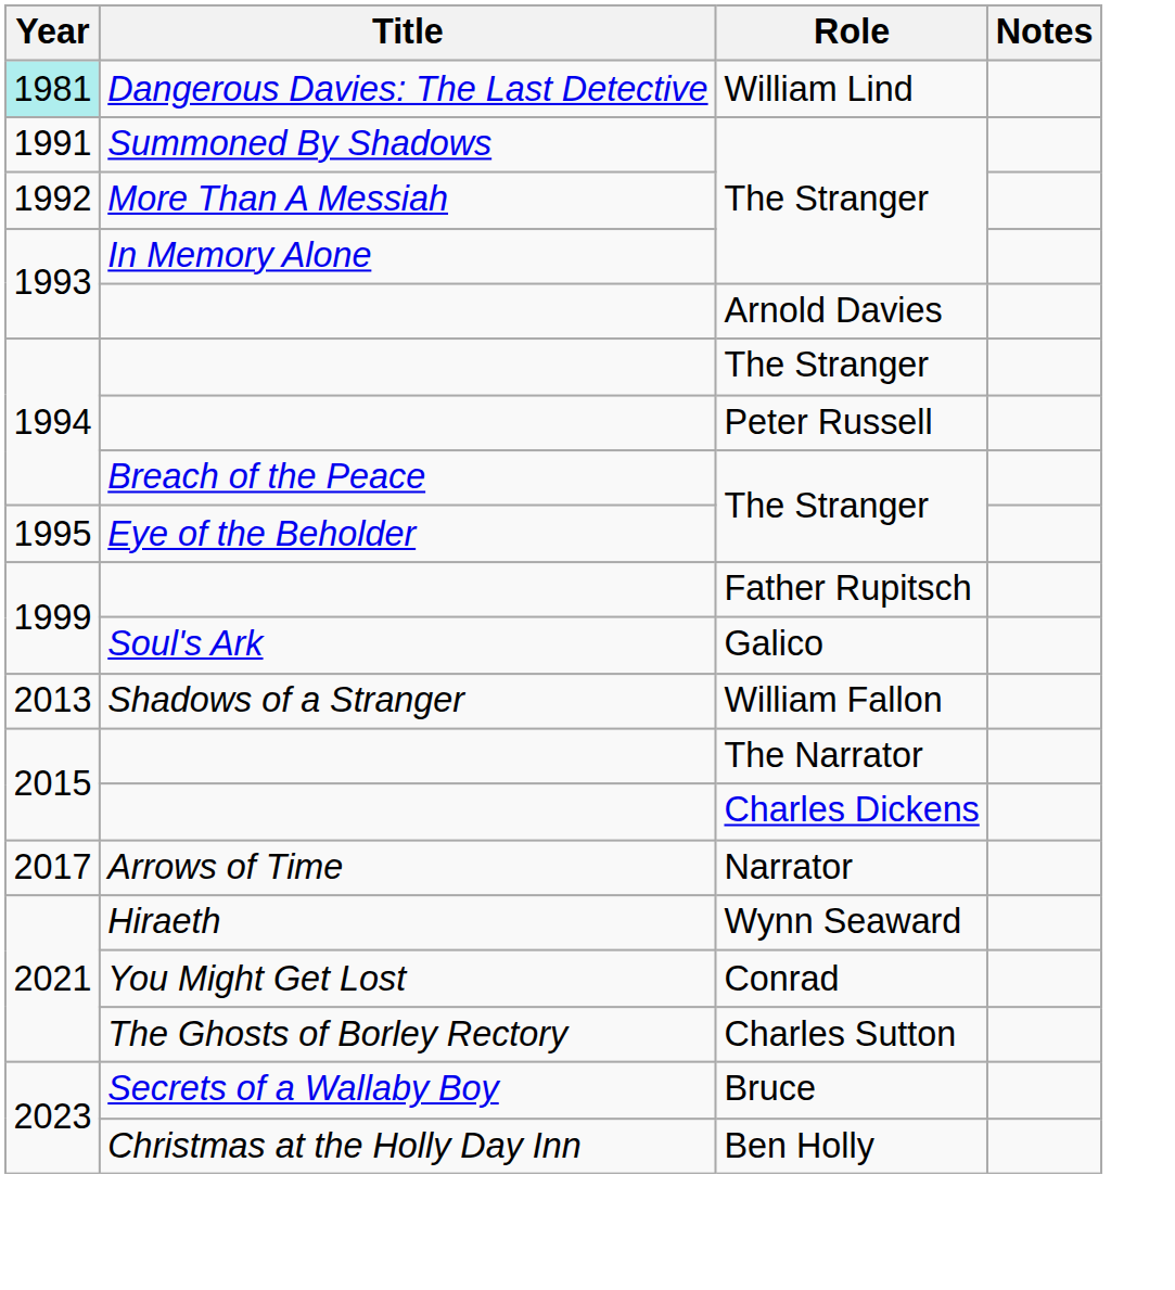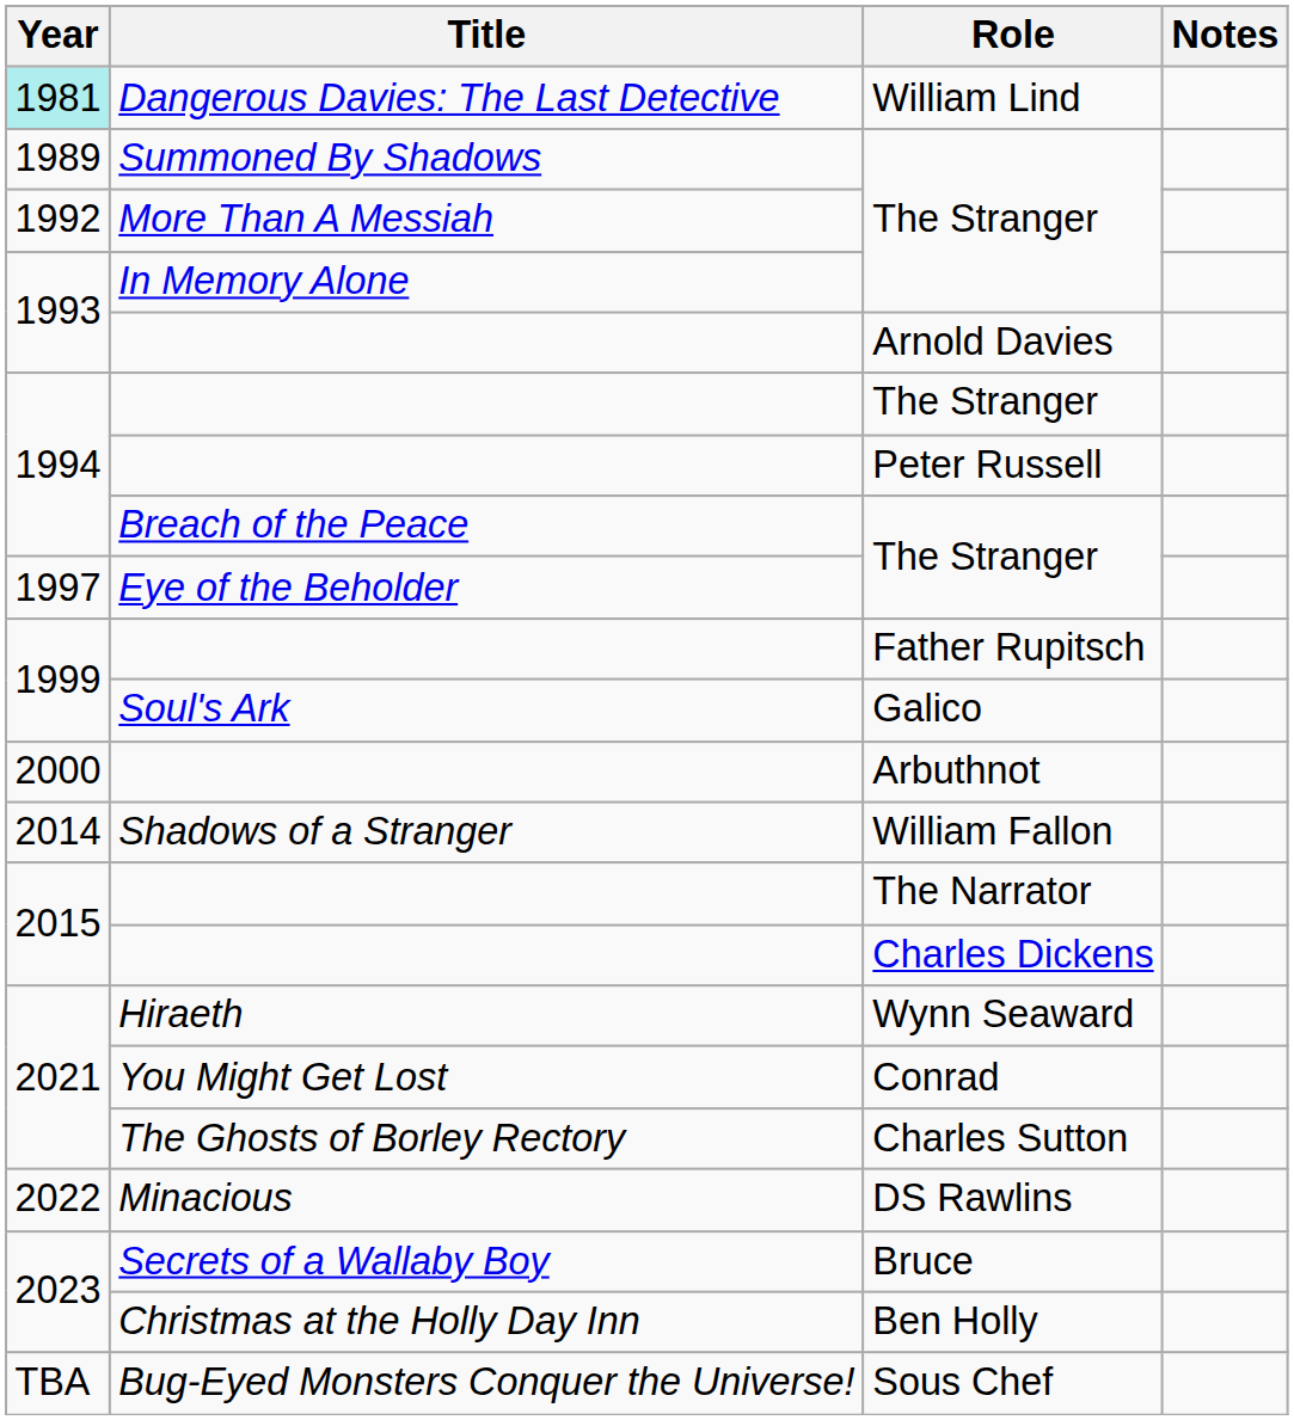Summoned By Shadows / The Stranger | Year: 1991 -> 1989
Eye of the Beholder / The Stranger | Year: 1995 -> 1997
+ row: 2000 | Arbuthnot
William Fallon | Year: 2013 -> 2014
- row: 2017 | Arrows of Time | Narrator
+ row: 2022 | Minacious | DS Rawlins
+ row: TBA | Bug-Eyed Monsters Conquer the Universe! | Sous Chef
